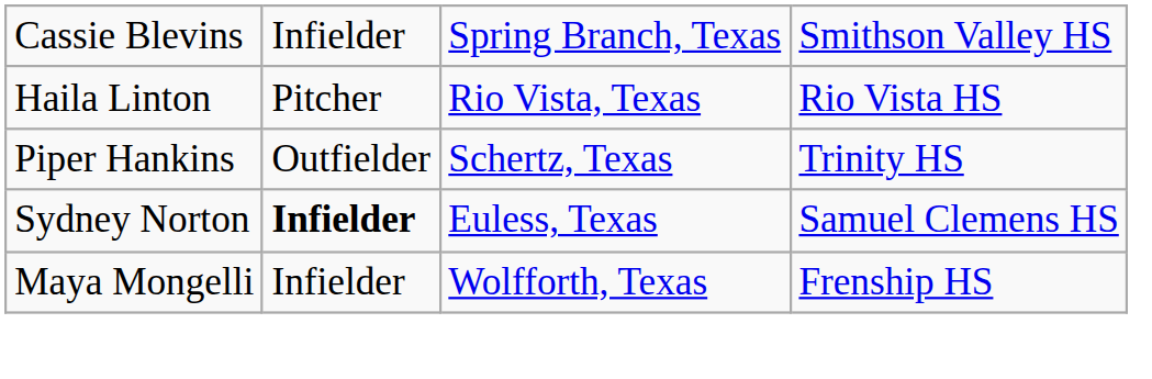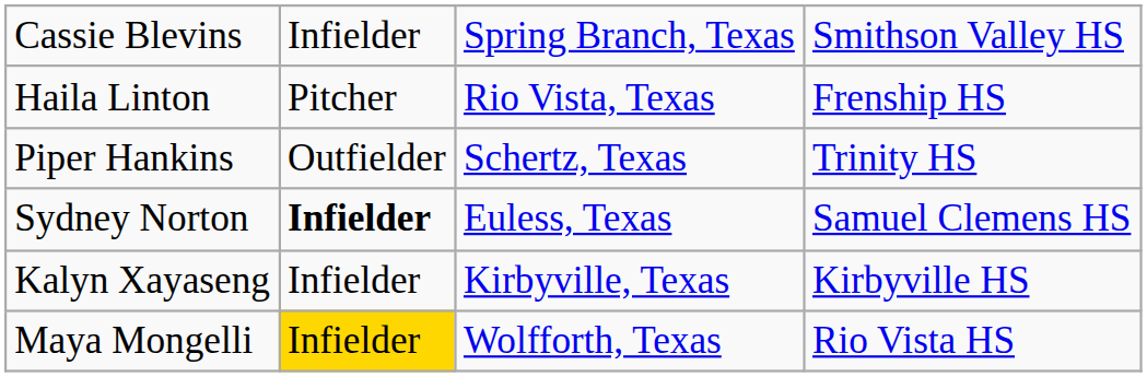Haila Linton | column 4: Rio Vista HS -> Frenship HS
+ row: Kalyn Xayaseng | Infielder | Kirbyville, Texas | Kirbyville HS
Maya Mongelli | column 2: no background -> gold background
Maya Mongelli | column 4: Frenship HS -> Rio Vista HS
